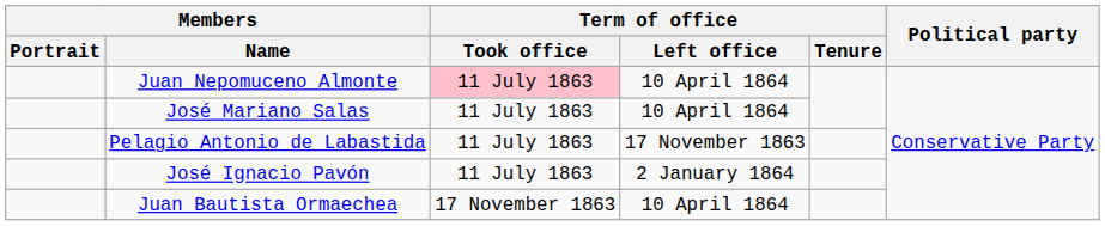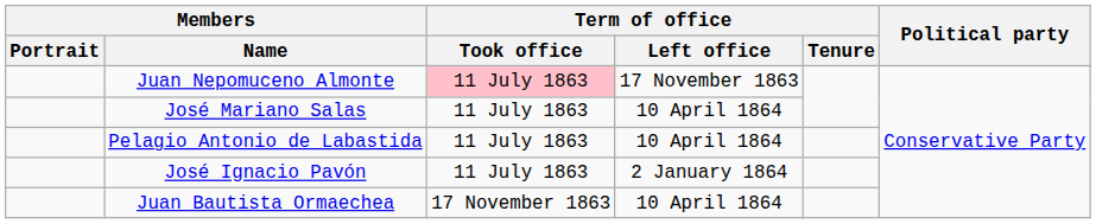Juan Nepomuceno Almonte | Term of office / Left office: 10 April 1864 -> 17 November 1863
Pelagio Antonio de Labastida | Term of office / Left office: 17 November 1863 -> 10 April 1864
